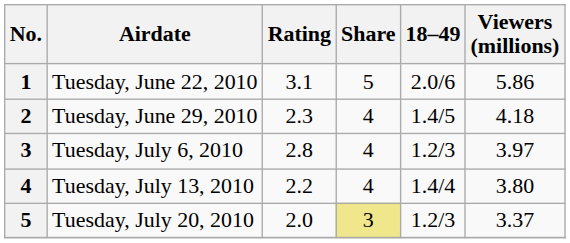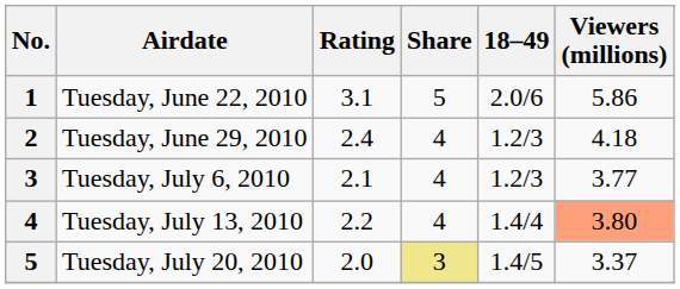Tuesday, June 29, 2010 | Rating: 2.3 -> 2.4
Tuesday, June 29, 2010 | 18–49: 1.4/5 -> 1.2/3
Tuesday, July 6, 2010 | Rating: 2.8 -> 2.1
Tuesday, July 6, 2010 | Viewers (millions): 3.97 -> 3.77
Tuesday, July 13, 2010 | Viewers (millions): no background -> lightsalmon background
Tuesday, July 20, 2010 | 18–49: 1.2/3 -> 1.4/5
